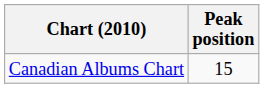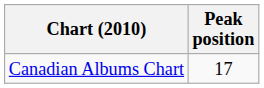Canadian Albums Chart | Peak position: 15 -> 17
